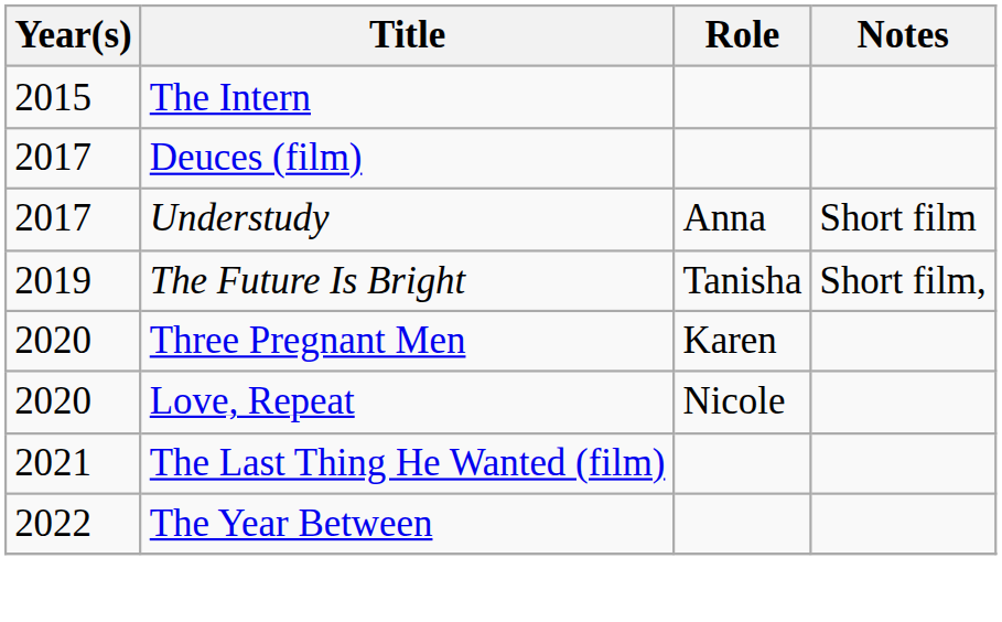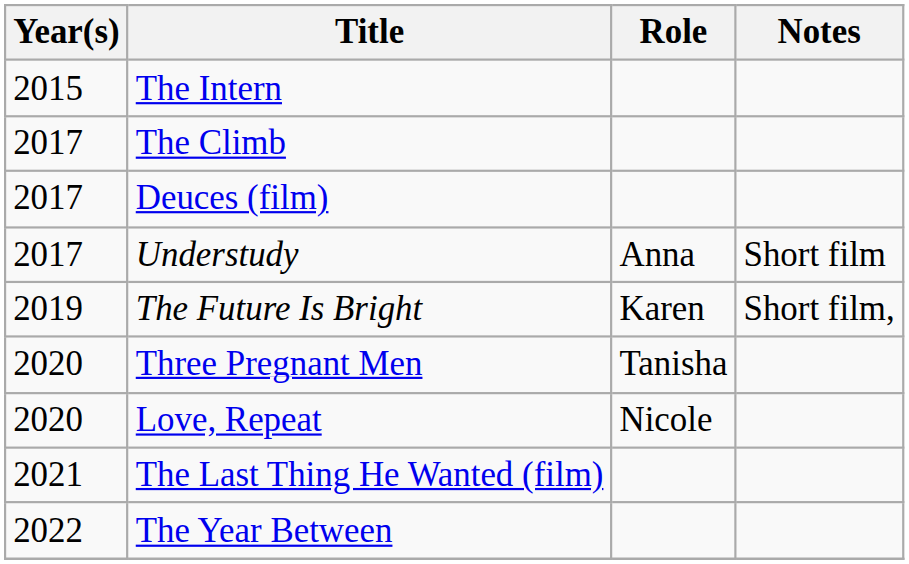+ row: 2017 | The Climb
The Future Is Bright | Role: Tanisha -> Karen
Three Pregnant Men | Role: Karen -> Tanisha
